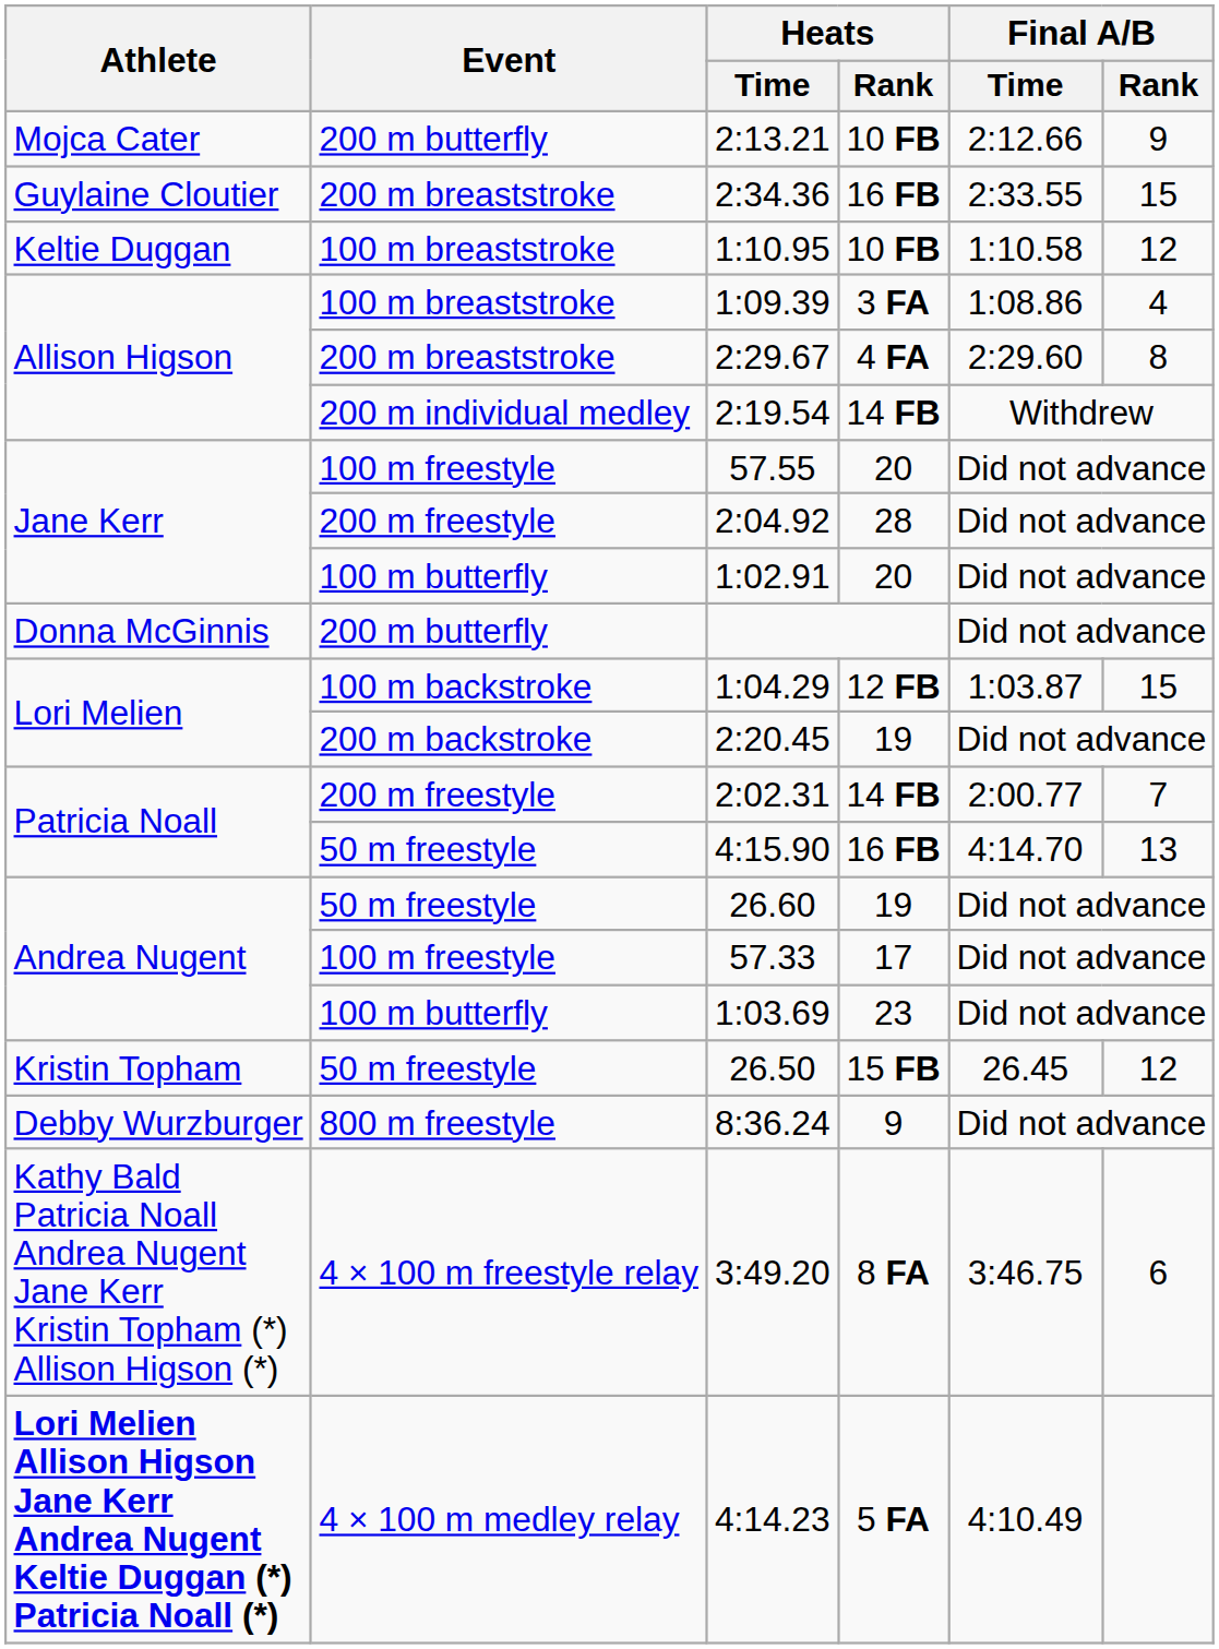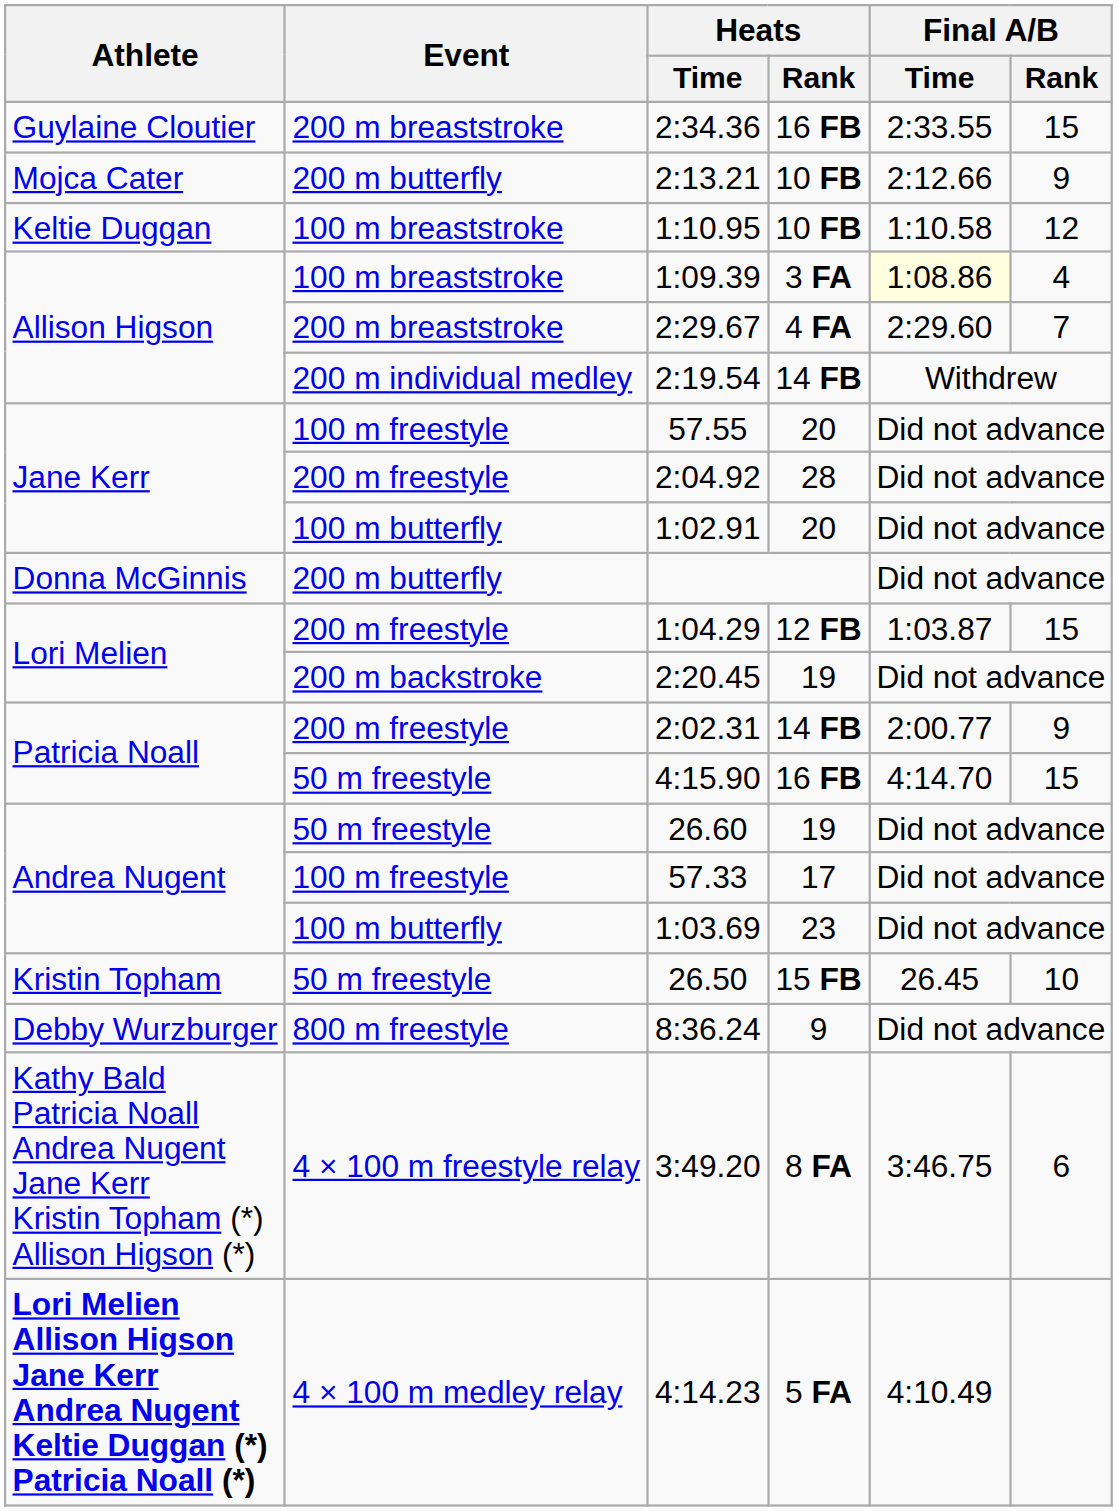rows swapped: 2:13.21 <-> 2:34.36
1:09.39 | Final A/B / Time: no background -> lightyellow background
2:29.67 | Final A/B / Rank: 8 -> 7
1:04.29 | Event: 100 m backstroke -> 200 m freestyle
2:02.31 | Final A/B / Rank: 7 -> 9
4:15.90 | Final A/B / Rank: 13 -> 15
26.50 | Final A/B / Rank: 12 -> 10
